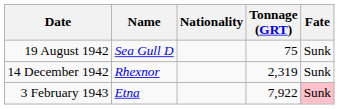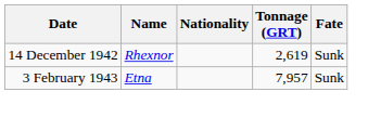- row: 19 August 1942 | Sea Gull D | 75 | Sunk
14 December 1942 | Tonnage (GRT): 2,319 -> 2,619
3 February 1943 | Tonnage (GRT): 7,922 -> 7,957
3 February 1943 | Fate: pink background -> no background
